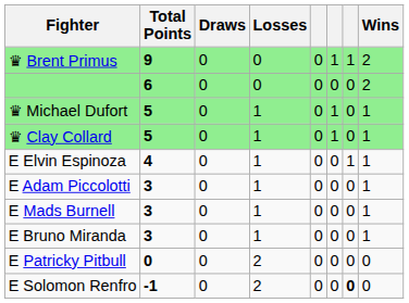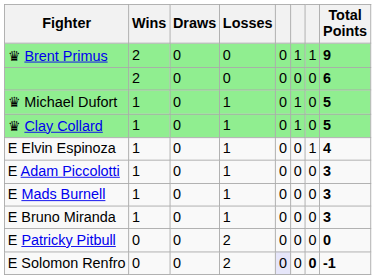columns swapped: Wins <-> Total Points
E Solomon Renfro | column 5: no background -> lavender background
